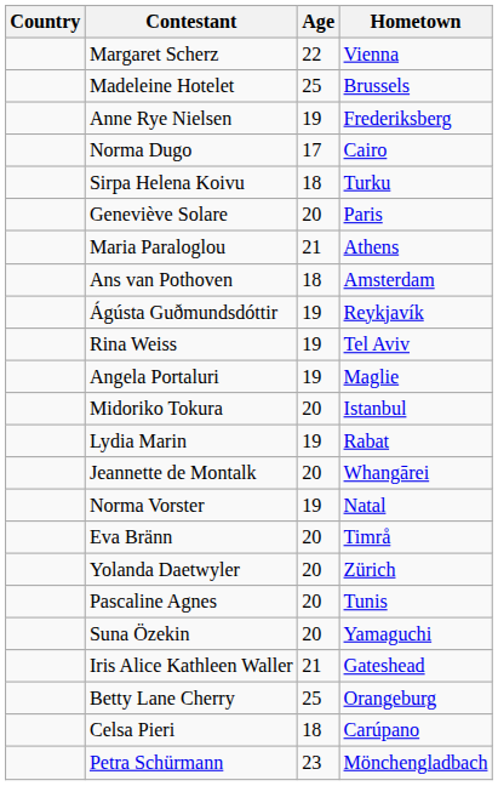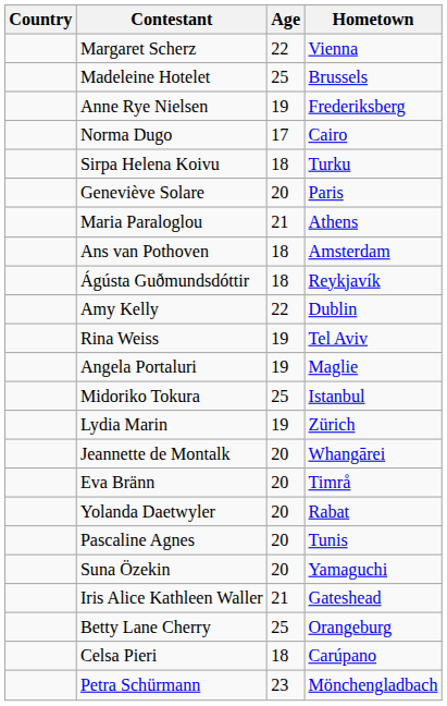Ágústa Guðmundsdóttir | Age: 19 -> 18
+ row: Amy Kelly | 22 | Dublin
Midoriko Tokura | Age: 20 -> 25
Lydia Marin | Hometown: Rabat -> Zürich
- row: Norma Vorster | 19 | Natal
Yolanda Daetwyler | Hometown: Zürich -> Rabat
